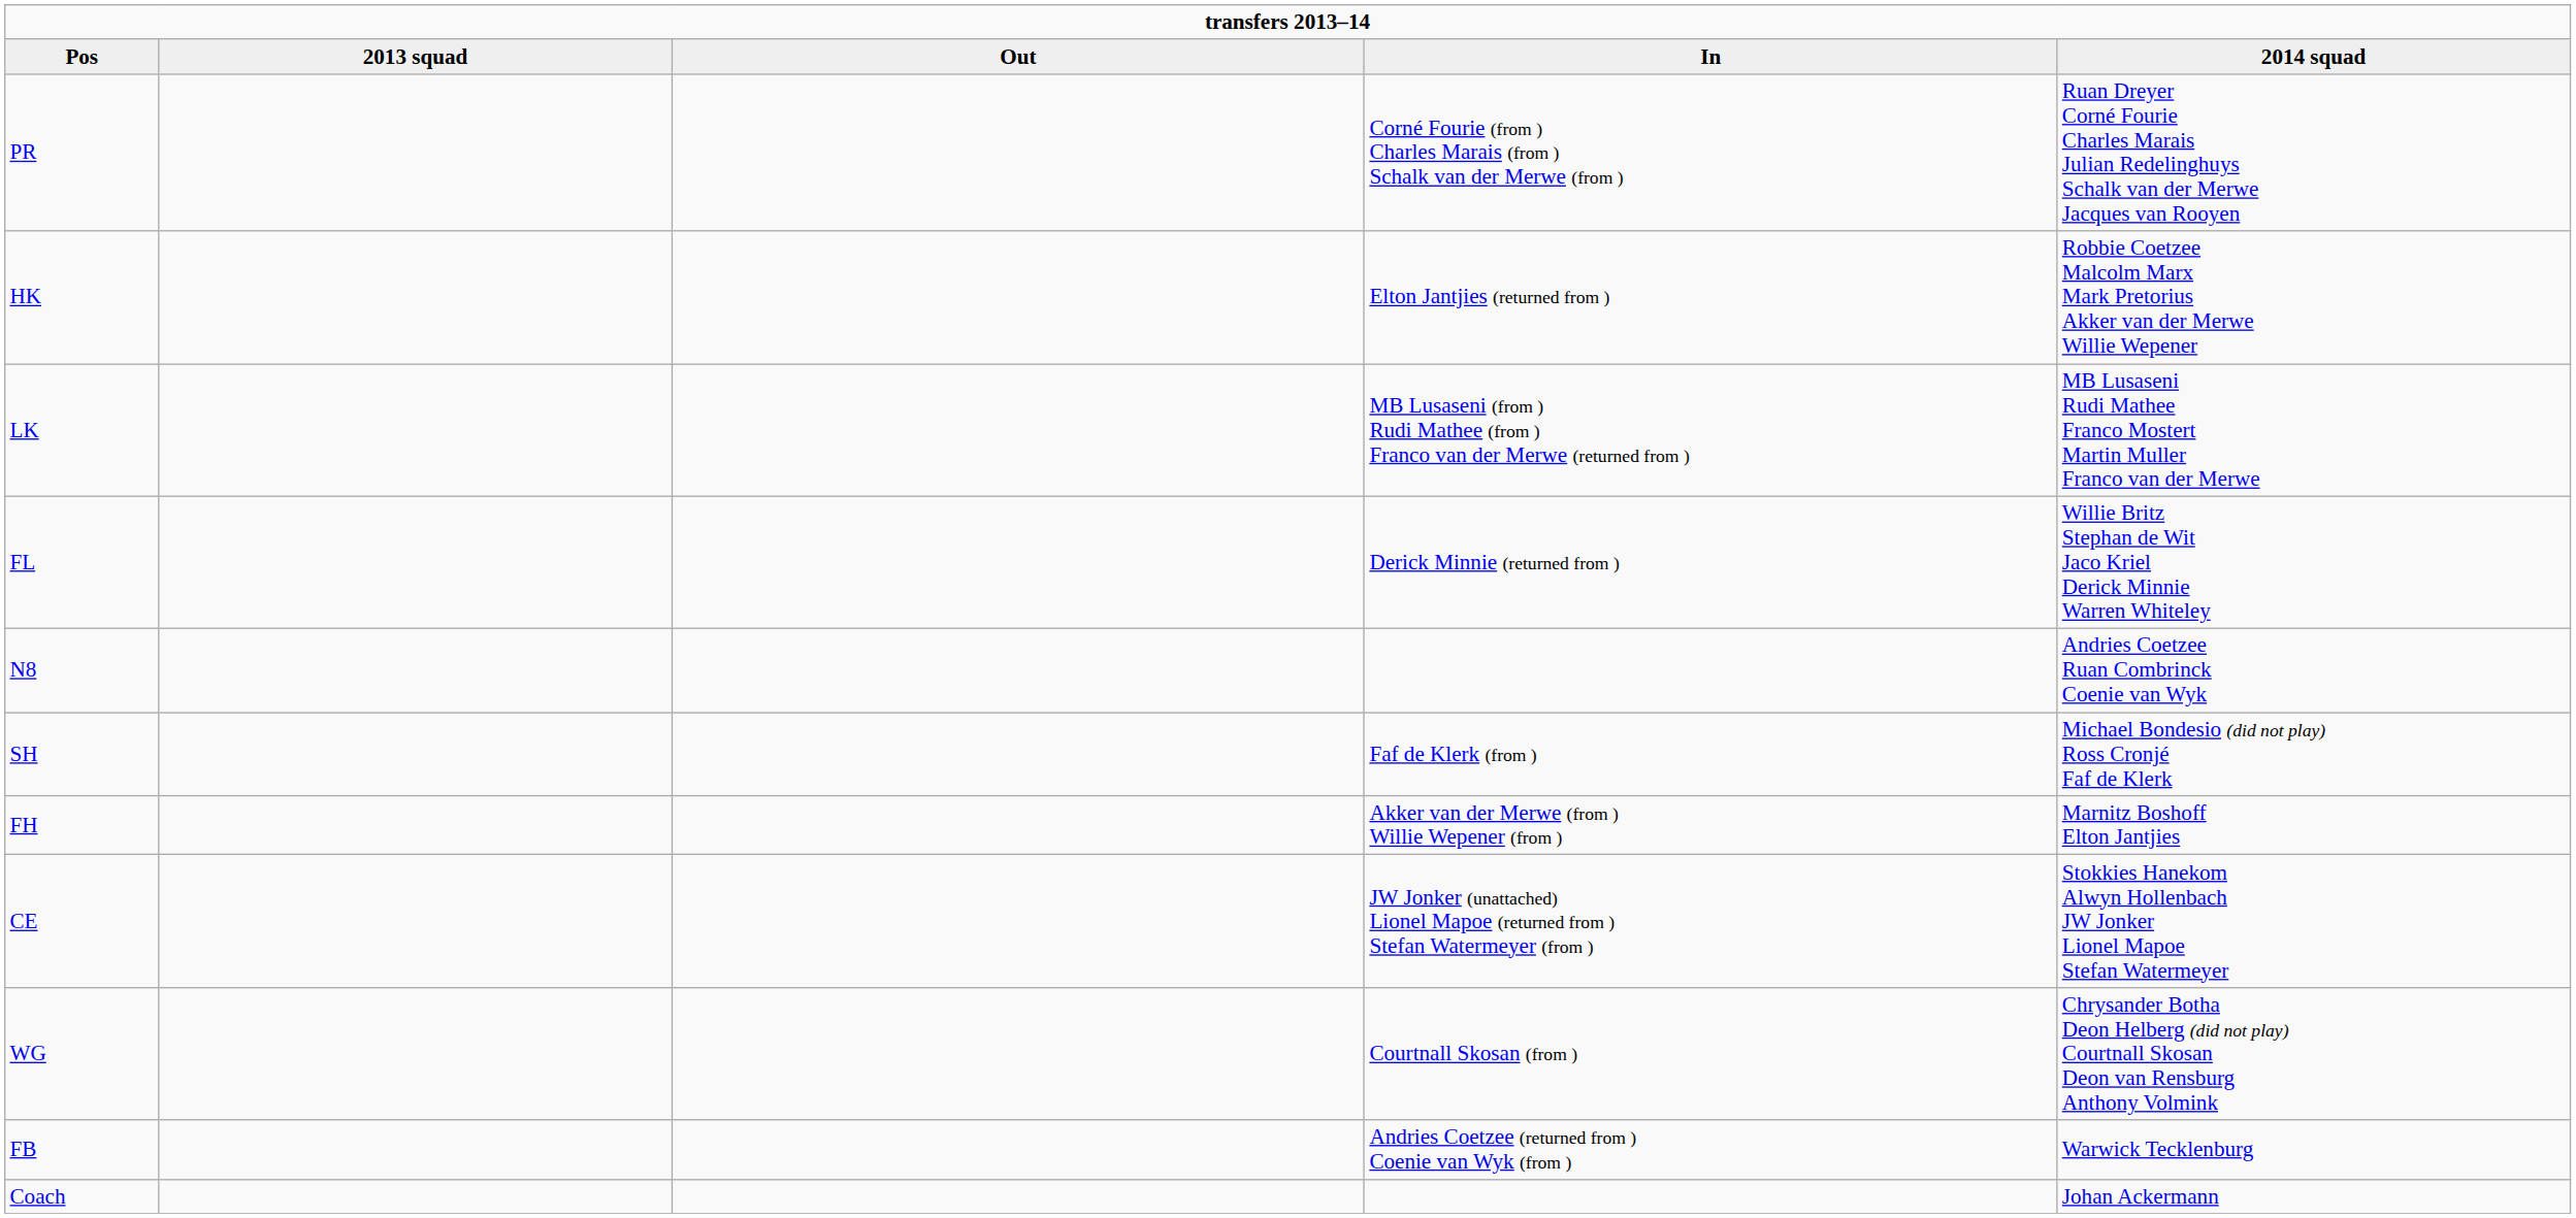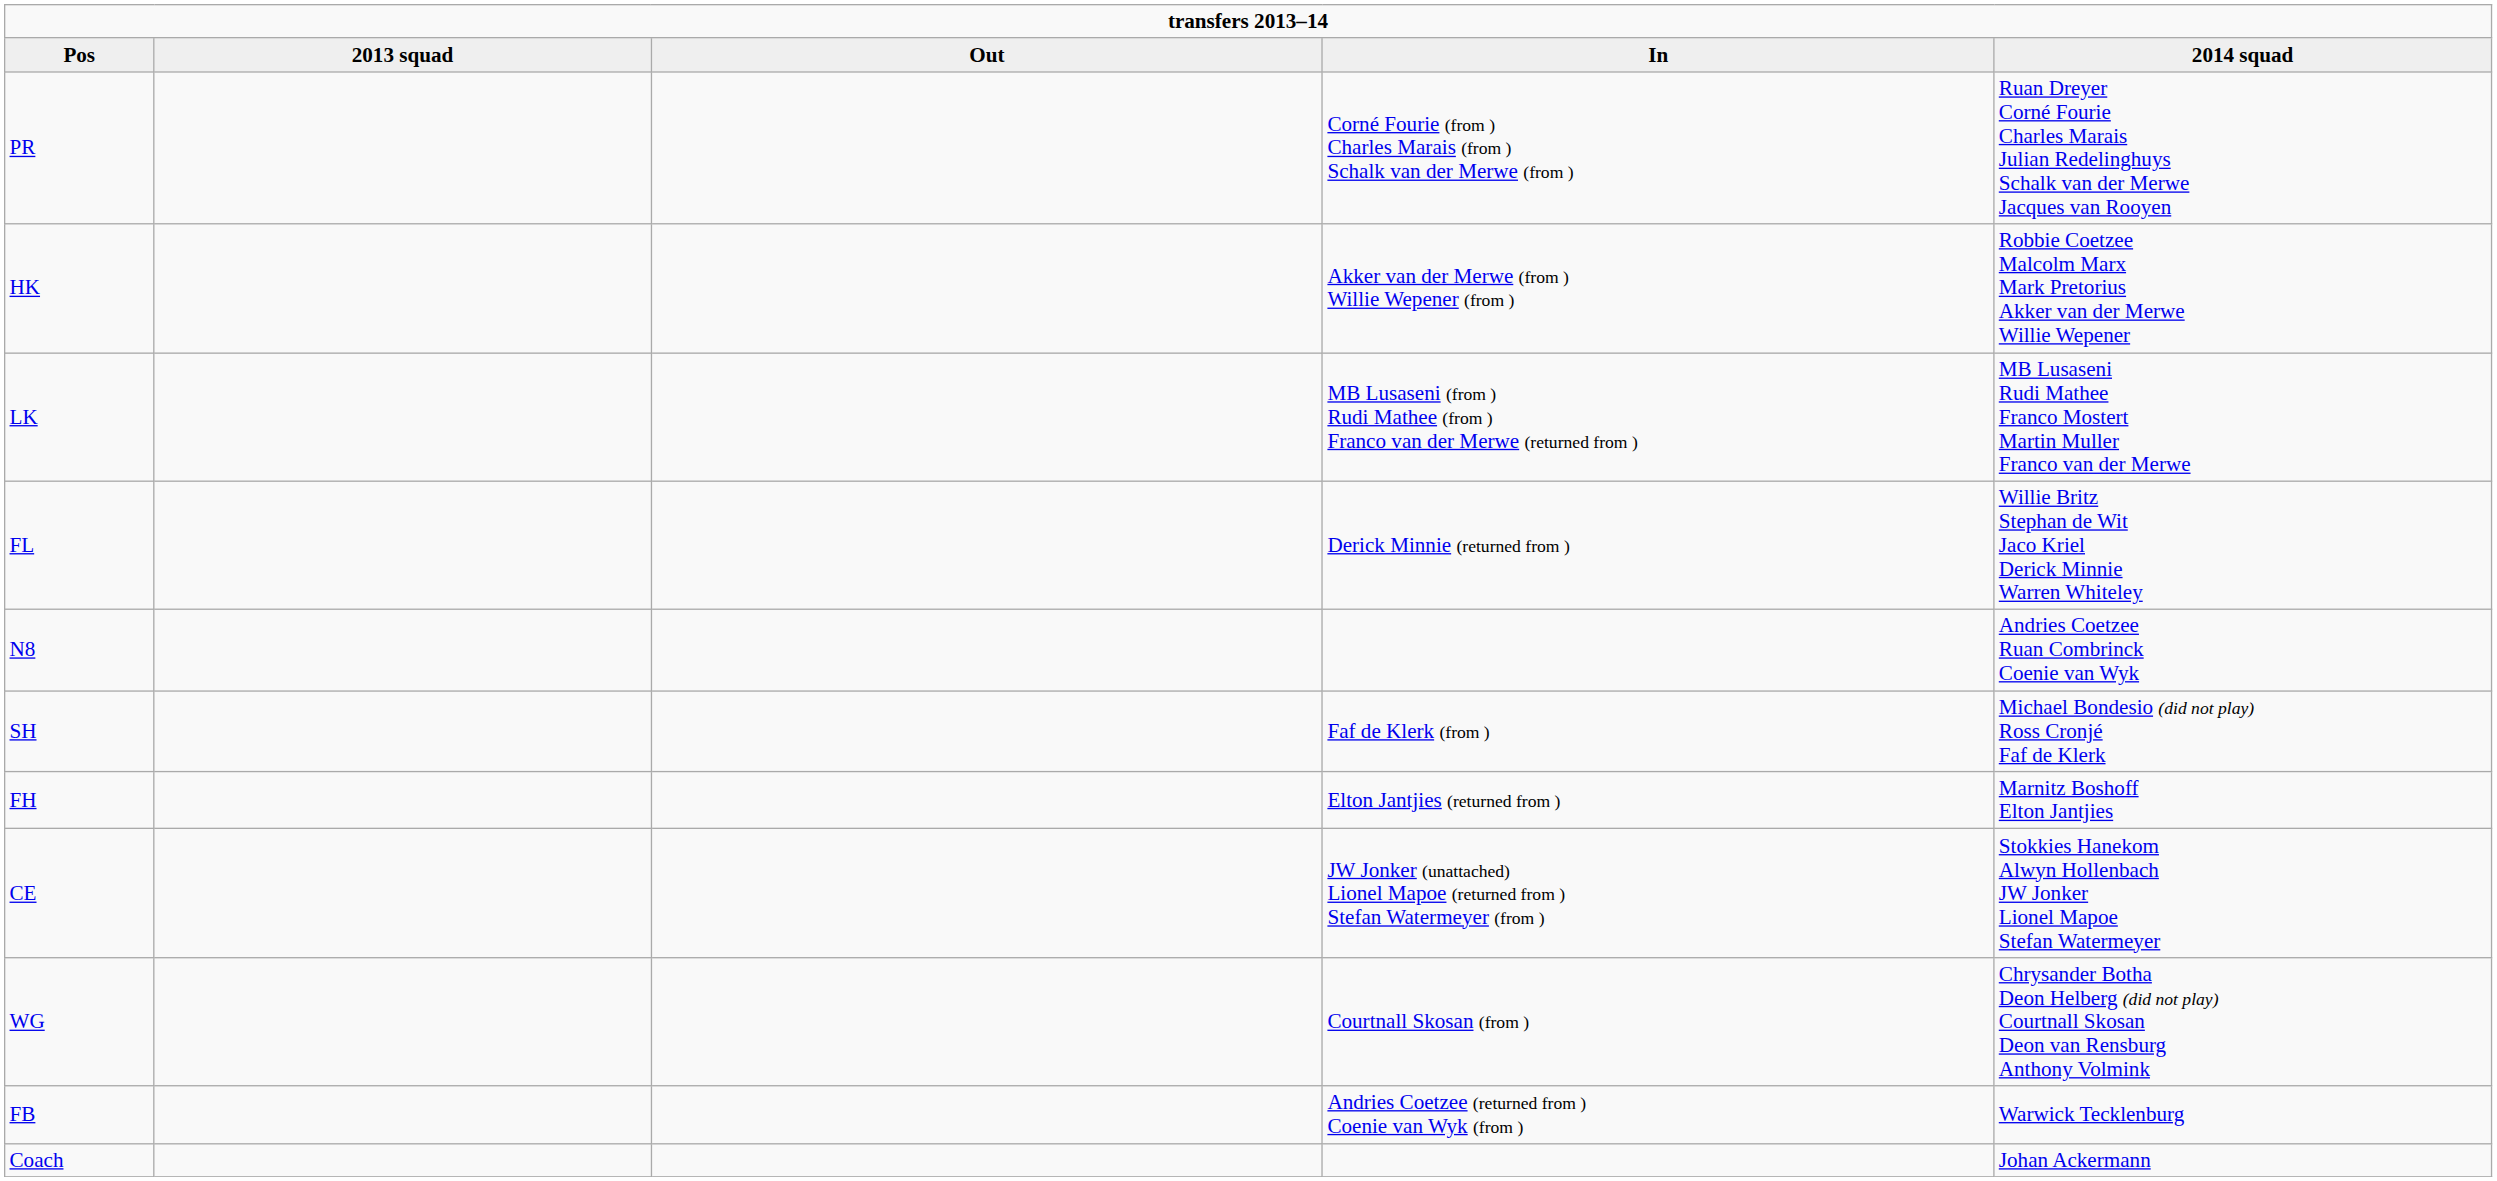HK | In: Elton Jantjies (returned from ) -> Akker van der Merwe (from ) Willie Wepener (from )
FH | In: Akker van der Merwe (from ) Willie Wepener (from ) -> Elton Jantjies (returned from )
